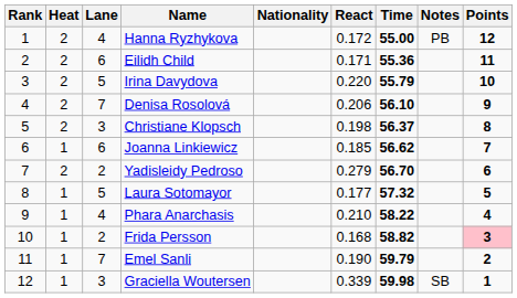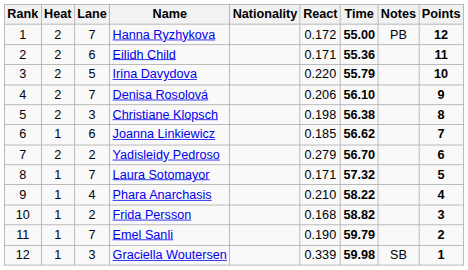Hanna Ryzhykova | Lane: 4 -> 7
Christiane Klopsch | Time: 56.37 -> 56.38
Laura Sotomayor | Lane: 5 -> 7
Laura Sotomayor | React: 0.177 -> 0.171
Frida Persson | Points: pink background -> no background
